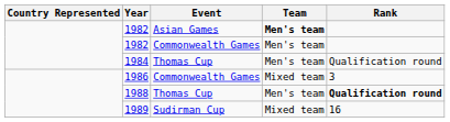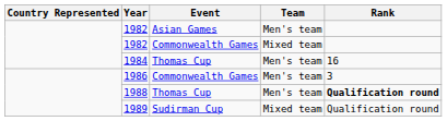1982 / Asian Games | Team: bold -> normal
1982 / Commonwealth Games | Team: Men's team -> Mixed team
1984 | Rank: Qualification round -> 16
1986 | Team: Mixed team -> Men's team
1989 | Rank: 16 -> Qualification round
